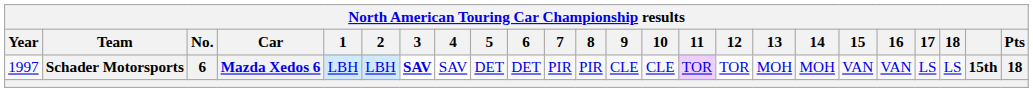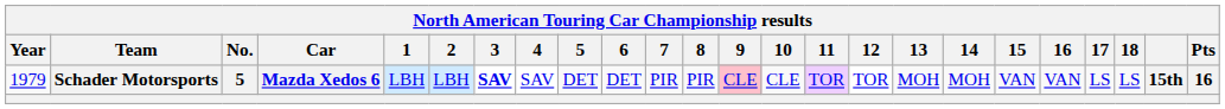Schader Motorsports | Year: 1997 -> 1979
Schader Motorsports | No.: 6 -> 5
Schader Motorsports | 9: no background -> pink background
Schader Motorsports | Pts: 18 -> 16
